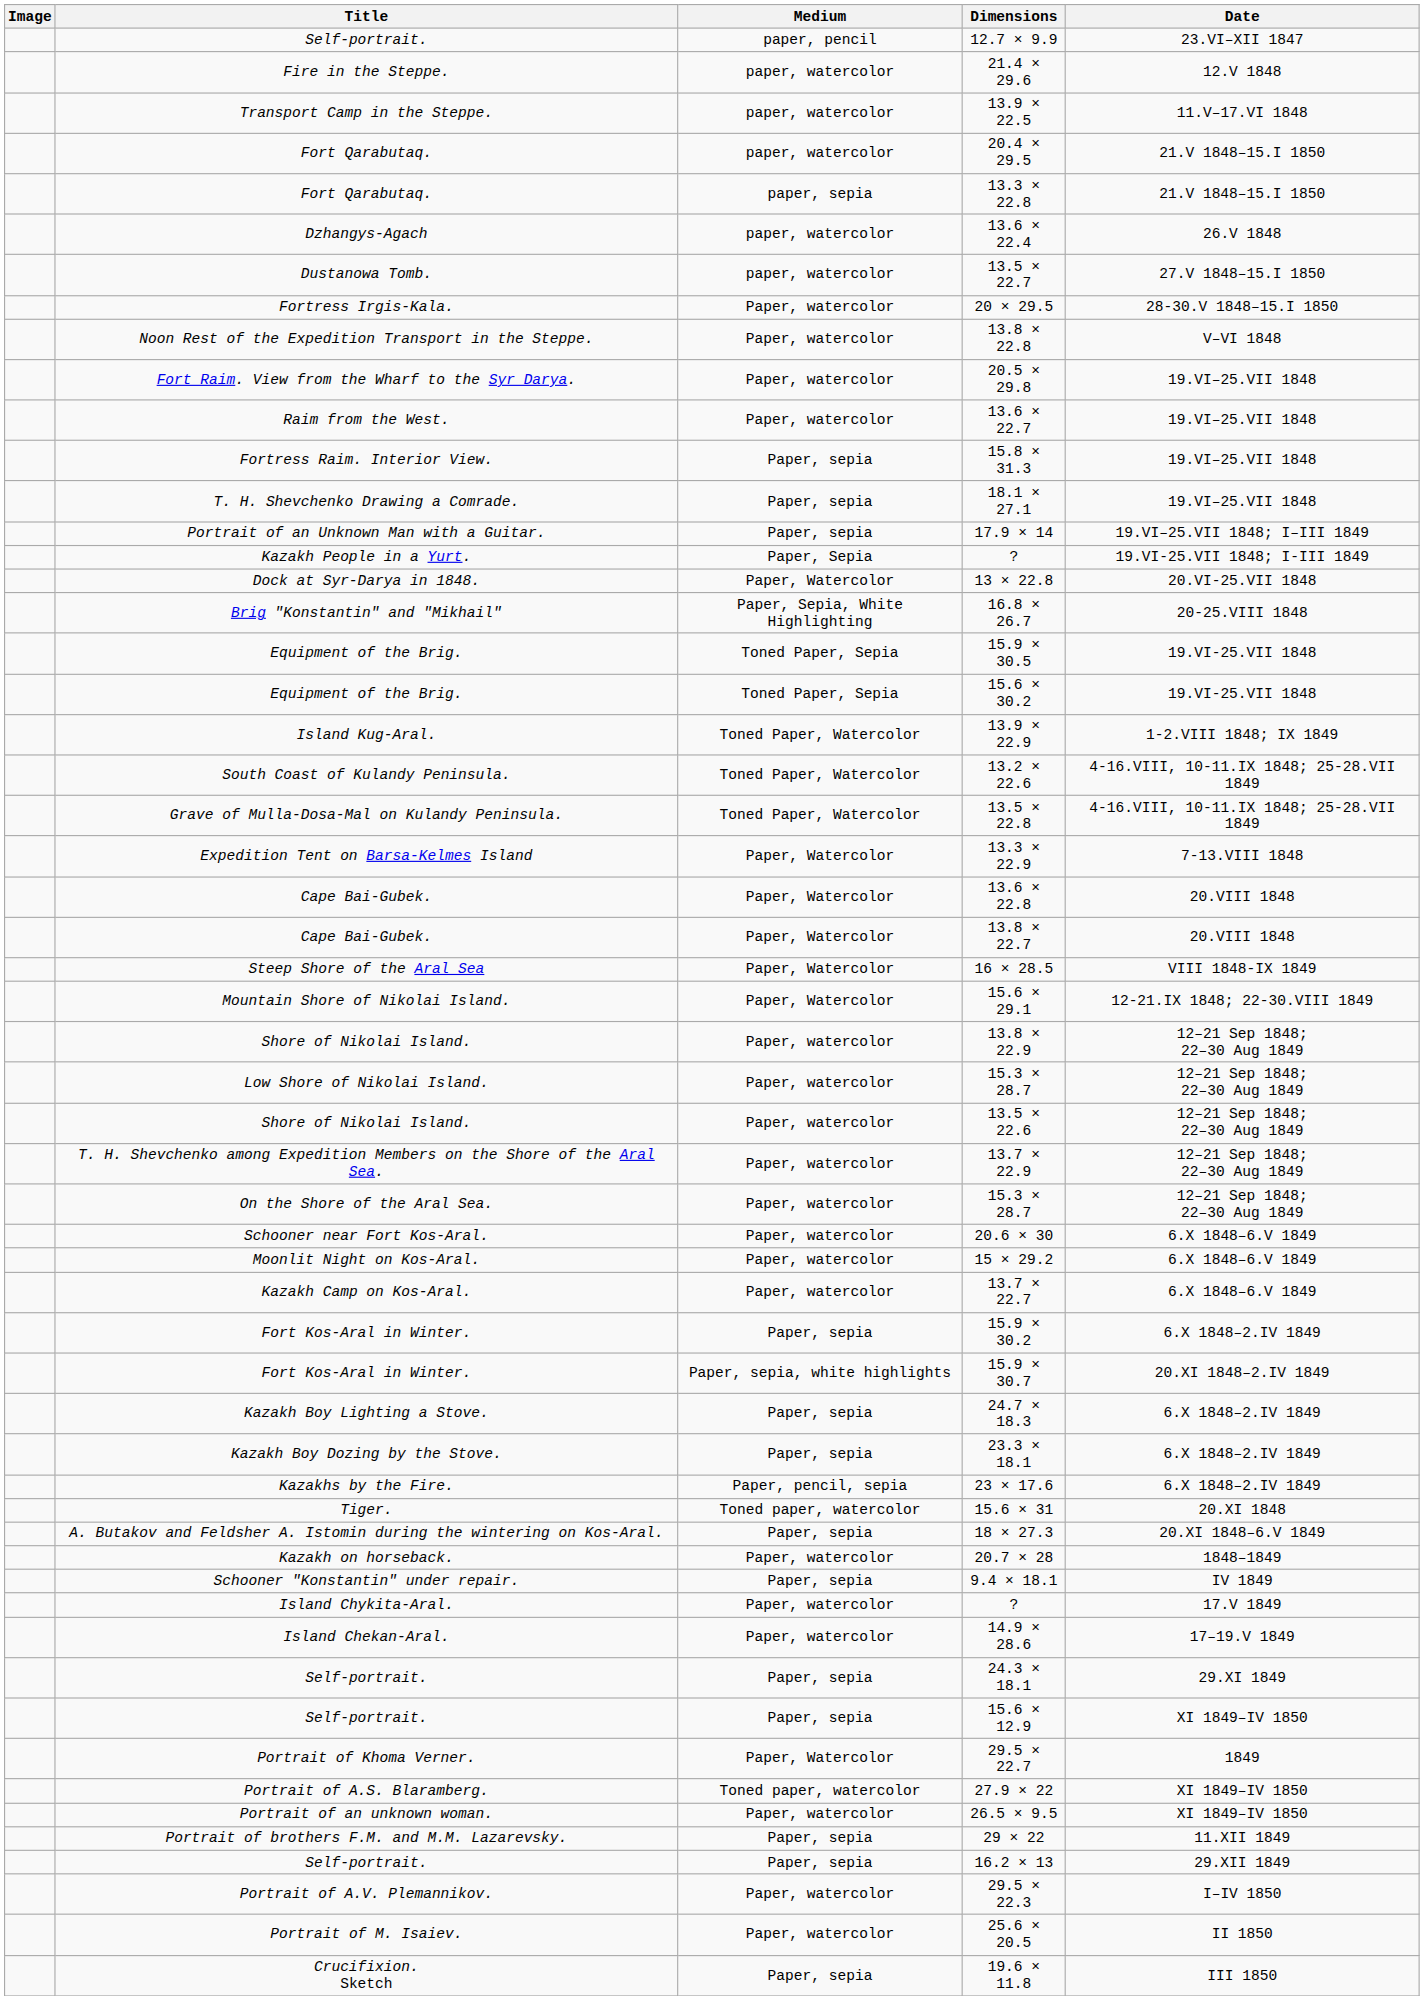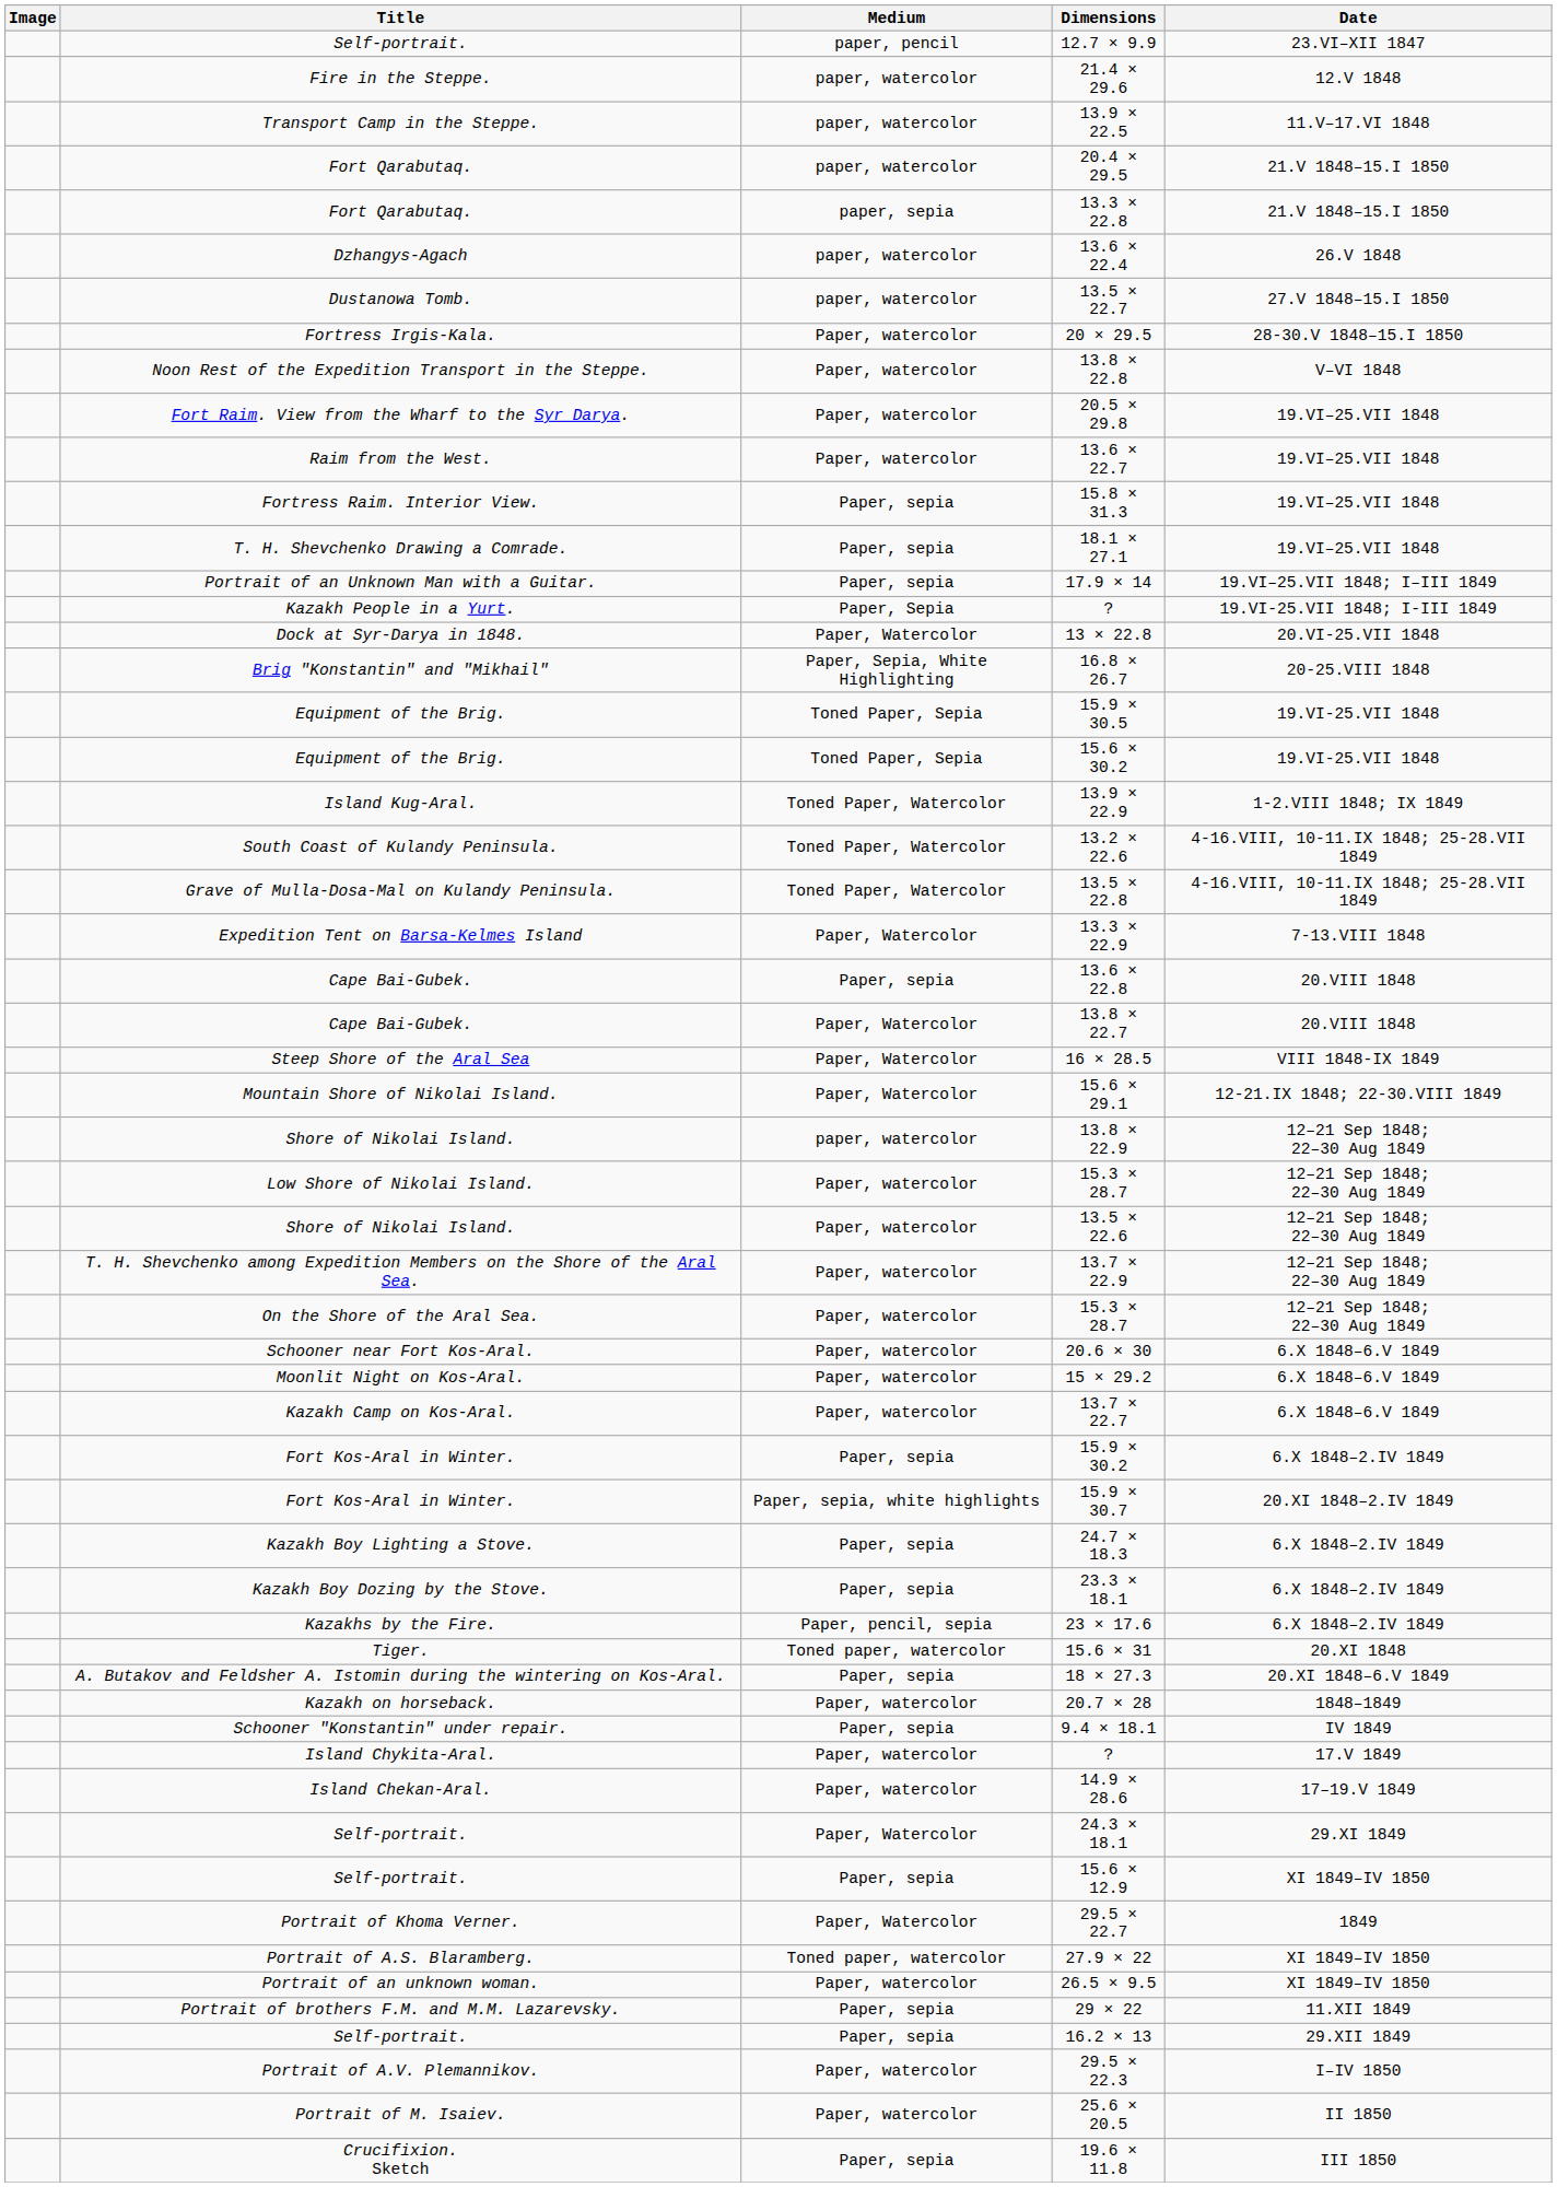13.6 × 22.8 | Medium: Paper, Watercolor -> Paper, sepia
13.8 × 22.9 | Medium: Paper, watercolor -> paper, watercolor
24.3 × 18.1 | Medium: Paper, sepia -> Paper, Watercolor
